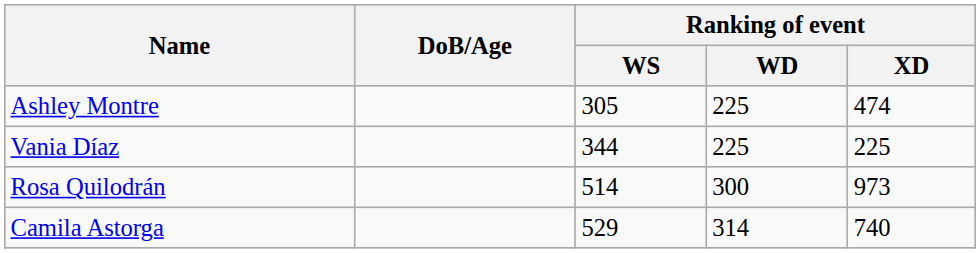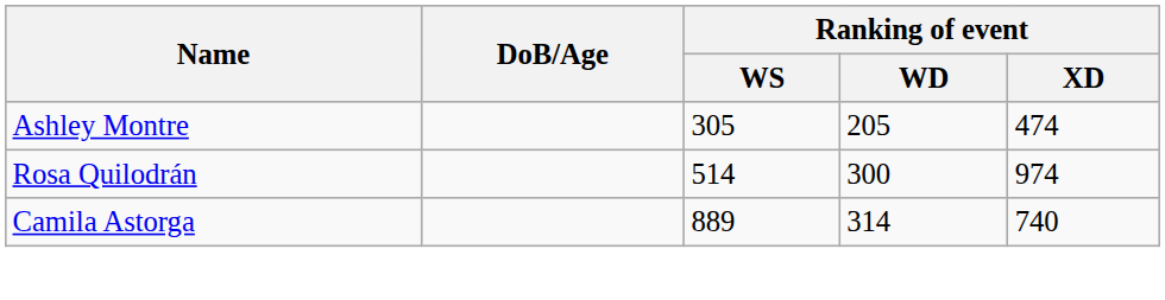Ashley Montre | Ranking of event / WD: 225 -> 205
- row: Vania Díaz | 344 | 225 | 225
Rosa Quilodrán | Ranking of event / XD: 973 -> 974
Camila Astorga | Ranking of event / WS: 529 -> 889
